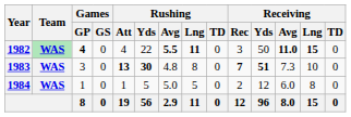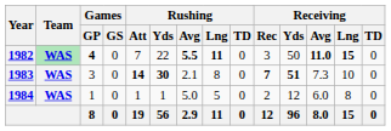1982 | Rushing / Att: 4 -> 7
1983 | Rushing / Att: 13 -> 14
1983 | Rushing / Avg: 4.8 -> 2.1
1984 | Rushing / Yds: 5 -> 1
